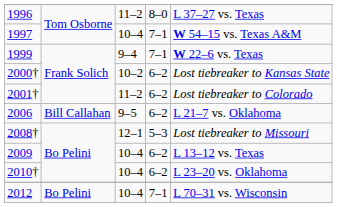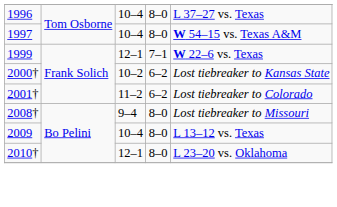1996 | column 3: 11–2 -> 10–4
1997 | column 4: 7–1 -> 8–0
1999 | column 3: 9–4 -> 12–1
- row: 2006 | Bill Callahan | 9–5 | 6–2 | L 21–7 vs. Oklahoma
2008† | column 3: 12–1 -> 9–4
2008† | column 4: 5–3 -> 8–0
2009 | column 4: 6–2 -> 8–0
2010† | column 3: 10–4 -> 12–1
2010† | column 4: 6–2 -> 8–0
- row: 2012 | Bo Pelini | 10–4 | 7–1 | L 70–31 vs. Wisconsin
